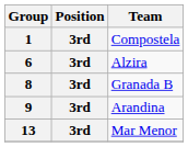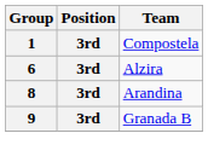8 | Team: Granada B -> Arandina
9 | Team: Arandina -> Granada B
- row: 13 | 3rd | Mar Menor
